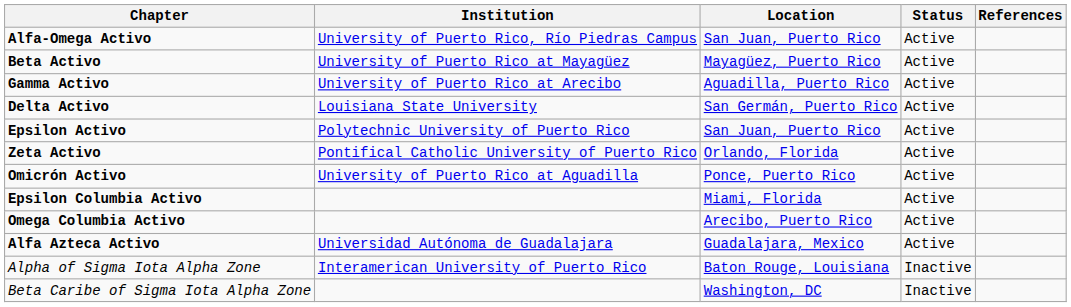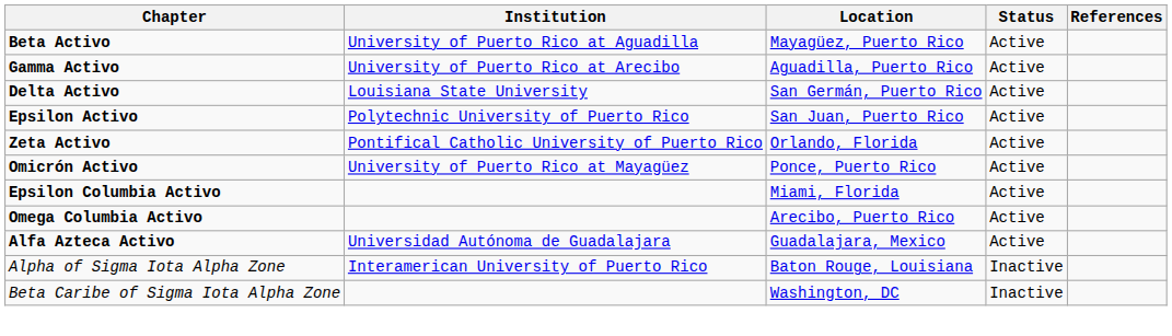- row: Alfa-Omega Activo | University of Puerto Rico, Río Piedras Campus | San Juan, Puerto Rico | Active
Beta Activo | Institution: University of Puerto Rico at Mayagüez -> University of Puerto Rico at Aguadilla
Omicrón Activo | Institution: University of Puerto Rico at Aguadilla -> University of Puerto Rico at Mayagüez
